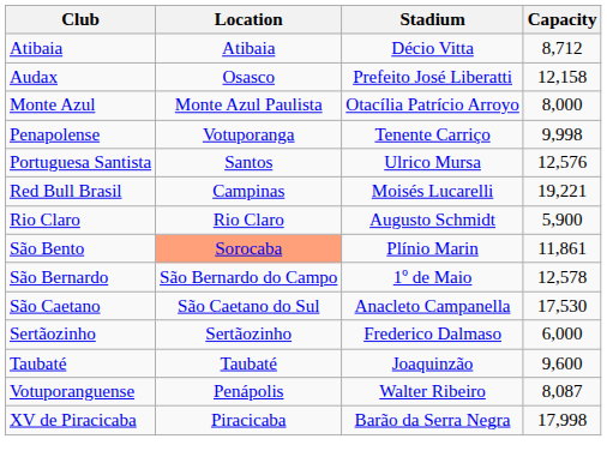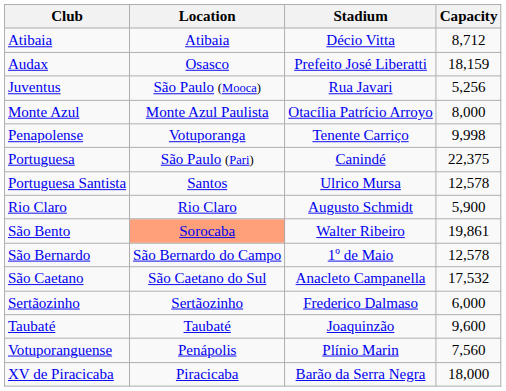Audax | Capacity: 12,158 -> 18,159
+ row: Juventus | São Paulo (Mooca) | Rua Javari | 5,256
+ row: Portuguesa | São Paulo (Pari) | Canindé | 22,375
Portuguesa Santista | Capacity: 12,576 -> 12,578
- row: Red Bull Brasil | Campinas | Moisés Lucarelli | 19,221
São Bento | Stadium: Plínio Marin -> Walter Ribeiro
São Bento | Capacity: 11,861 -> 19,861
São Caetano | Capacity: 17,530 -> 17,532
Votuporanguense | Stadium: Walter Ribeiro -> Plínio Marin
Votuporanguense | Capacity: 8,087 -> 7,560
XV de Piracicaba | Capacity: 17,998 -> 18,000
